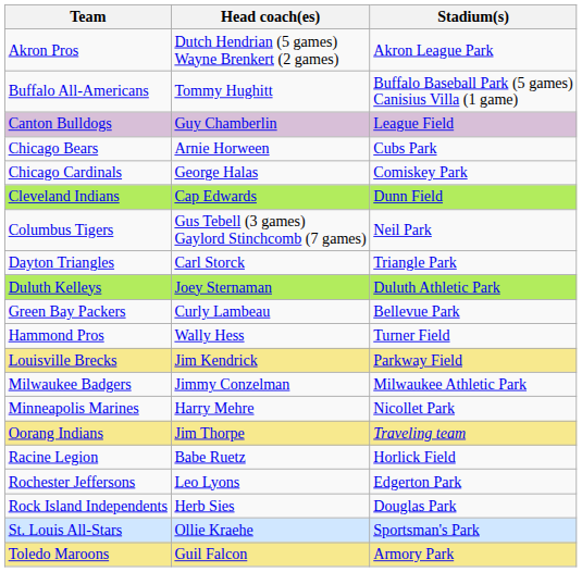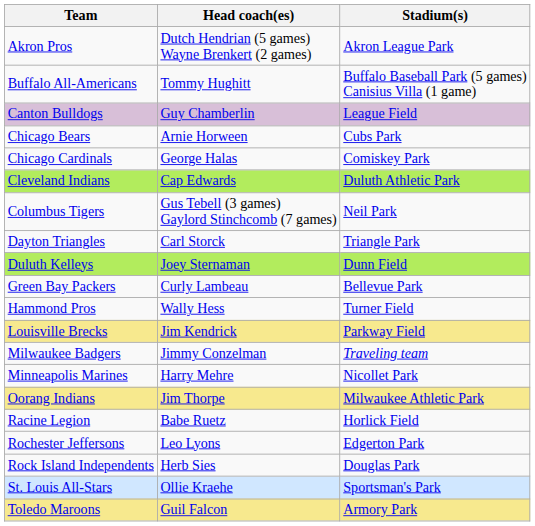Cleveland Indians | Stadium(s): Dunn Field -> Duluth Athletic Park
Duluth Kelleys | Stadium(s): Duluth Athletic Park -> Dunn Field
Milwaukee Badgers | Stadium(s): Milwaukee Athletic Park -> Traveling team
Oorang Indians | Stadium(s): Traveling team -> Milwaukee Athletic Park
